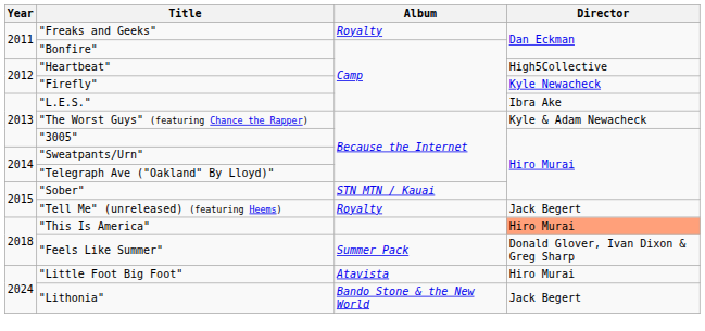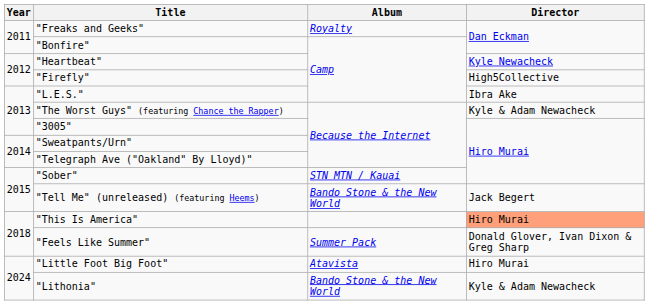"Heartbeat" | Director: High5Collective -> Kyle Newacheck
"Firefly" | Director: Kyle Newacheck -> High5Collective
"Tell Me" (unreleased) (featuring Heems) | Album: Royalty -> Bando Stone & the New World
"Lithonia" | Director: Jack Begert -> Kyle & Adam Newacheck
